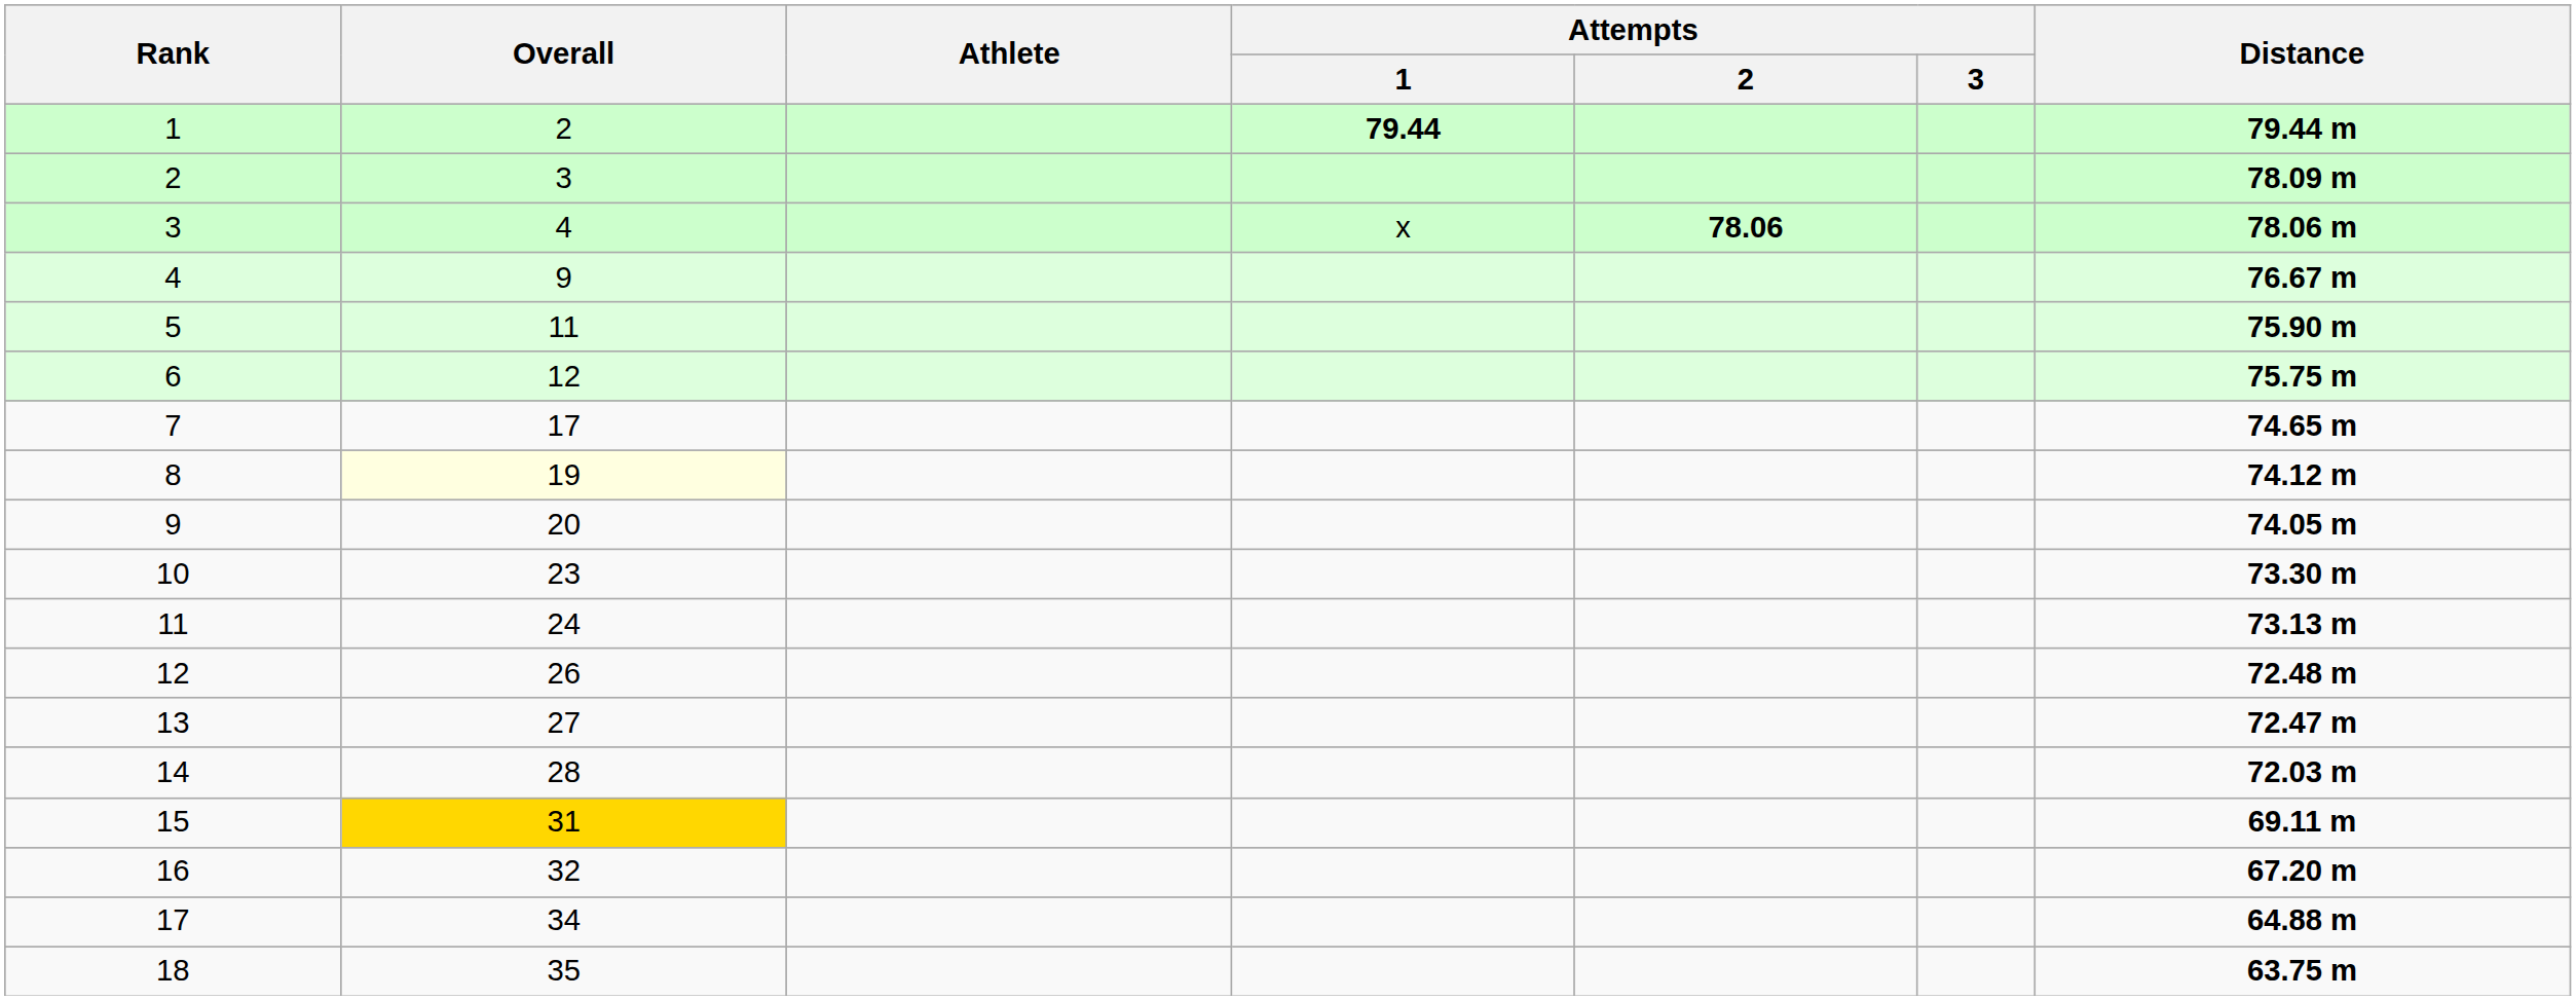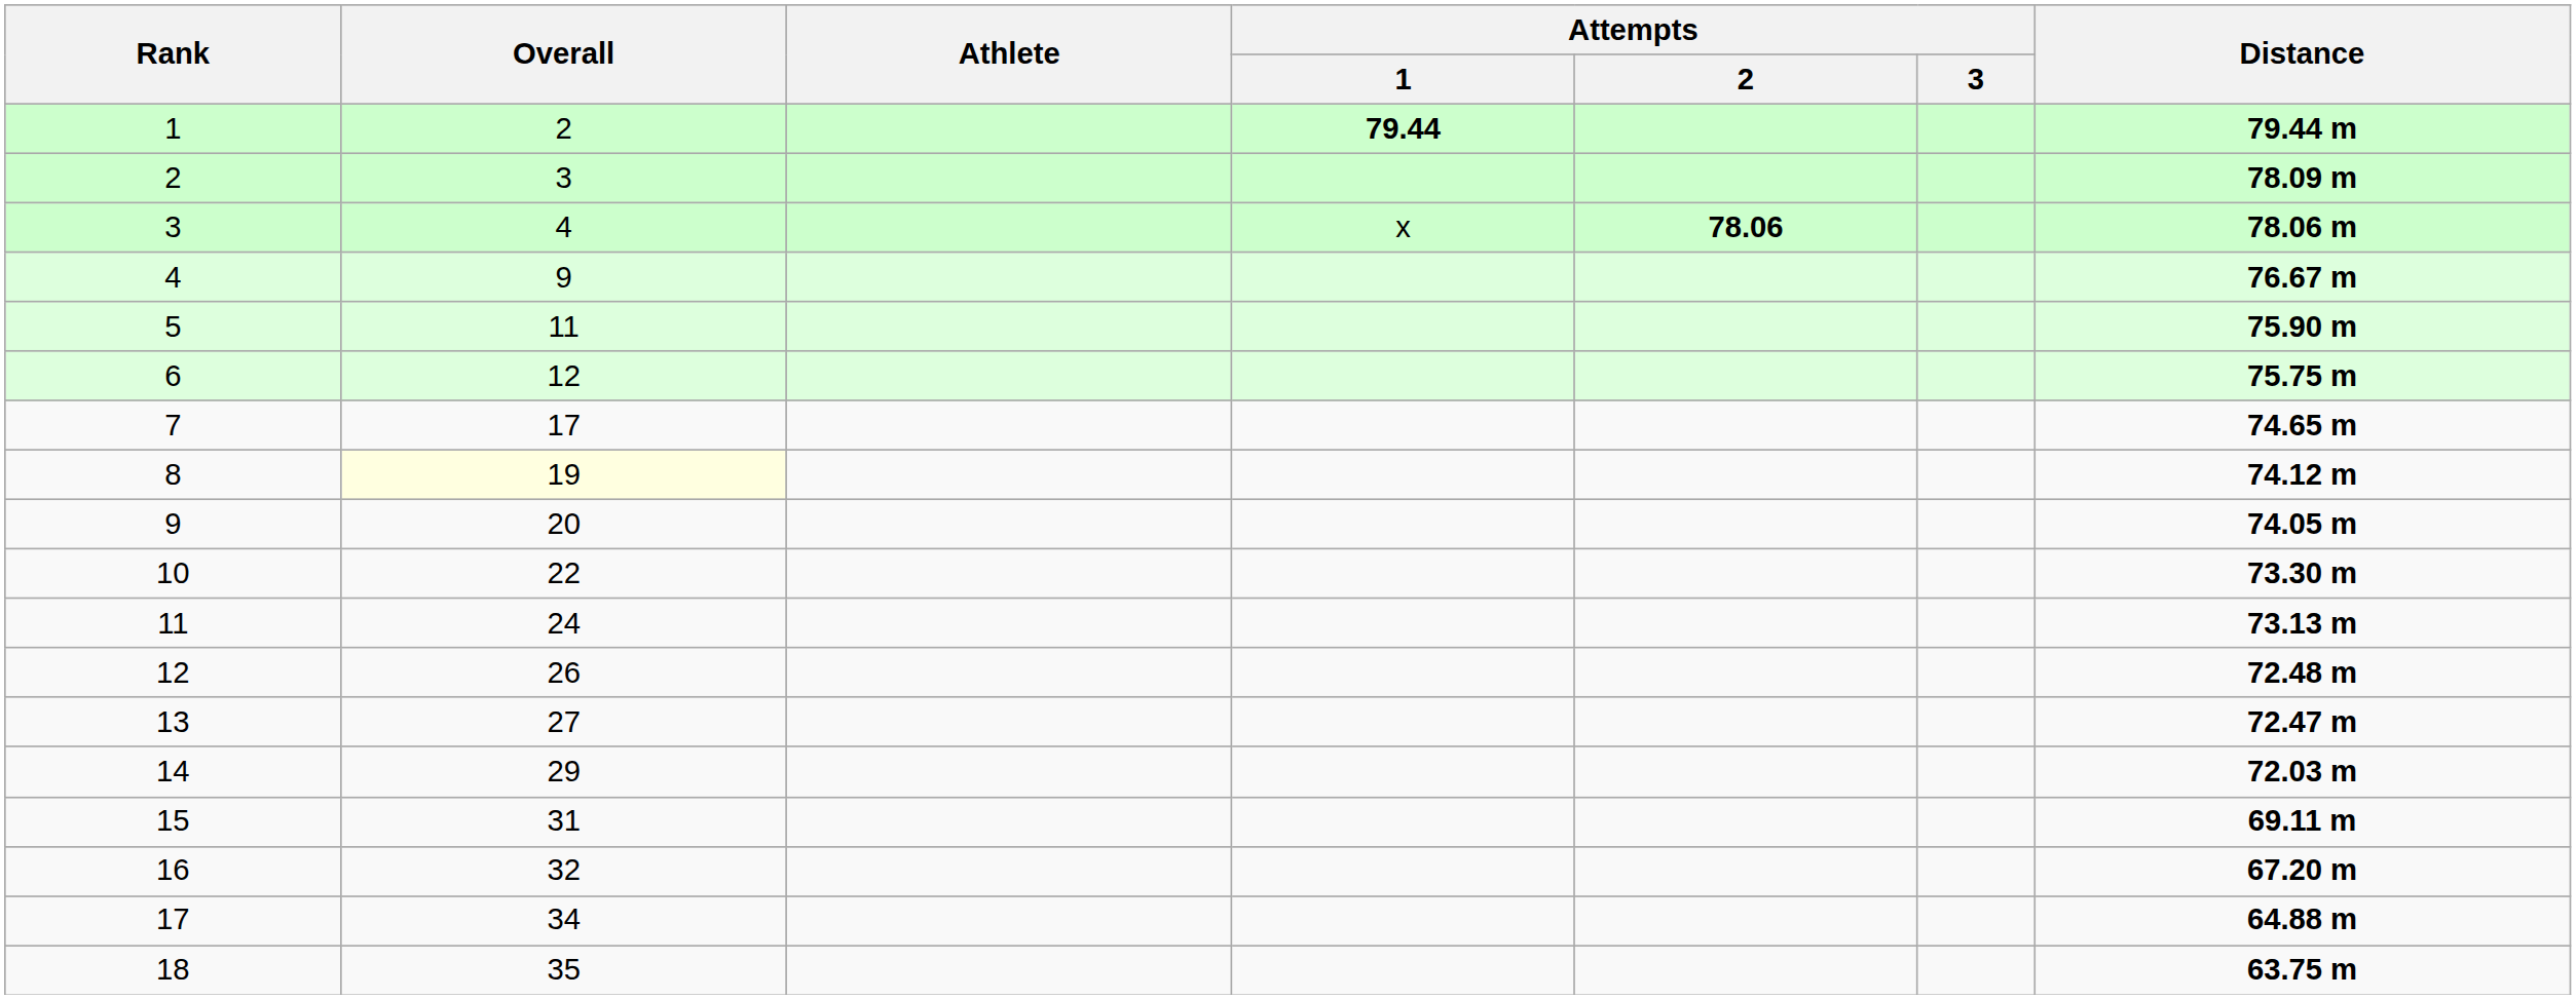10 | Overall: 23 -> 22
14 | Overall: 28 -> 29
15 | Overall: gold background -> no background
